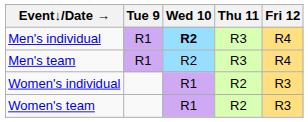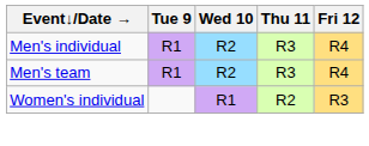Men's individual | Wed 10: bold -> normal
- row: Women's team | R1 | R2 | R3
